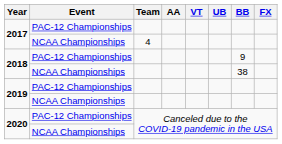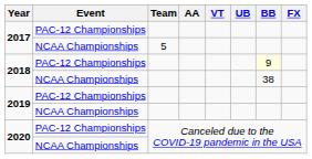2017 / NCAA Championships | Team: 4 -> 5
2018 / PAC-12 Championships | BB: no background -> lightyellow background
